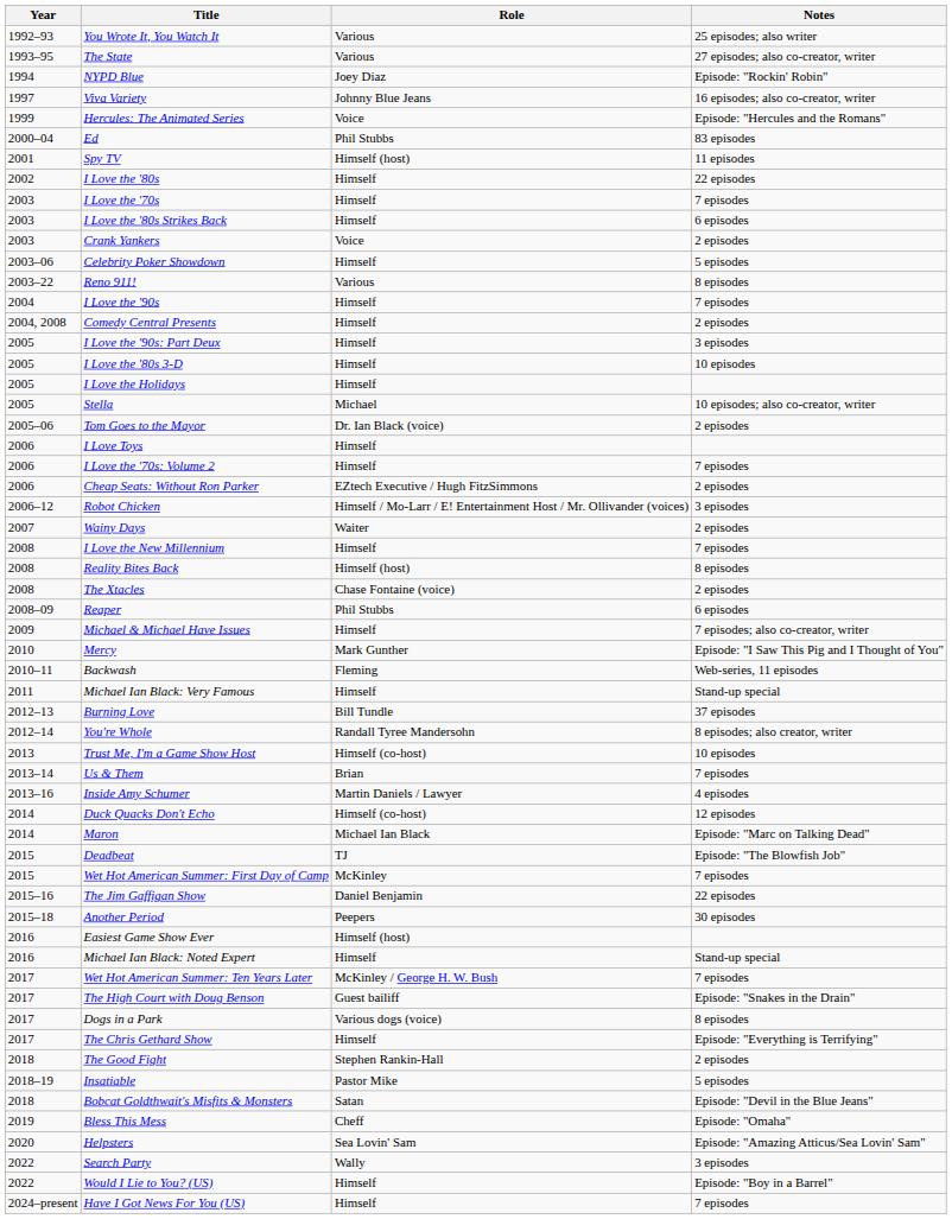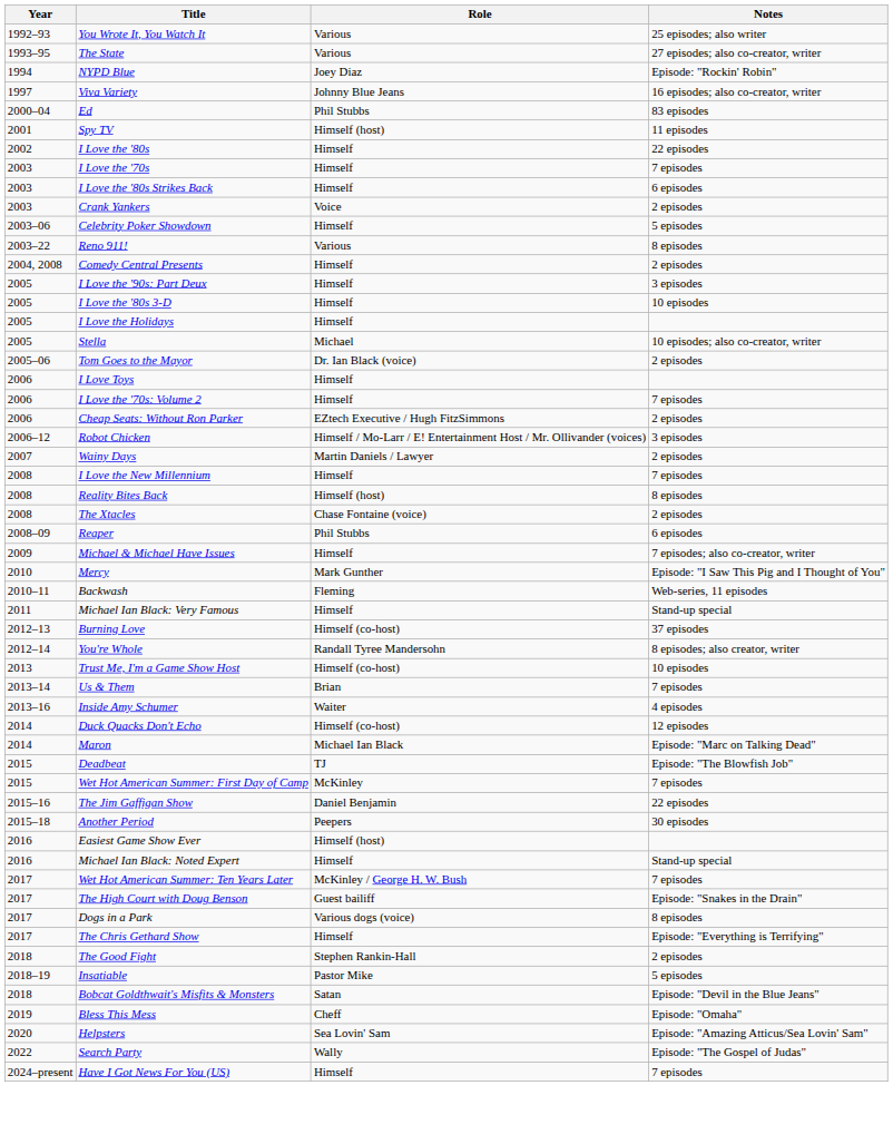- row: 1999 | Hercules: The Animated Series | Voice | Episode: "Hercules and the Romans"
- row: 2004 | I Love the '90s | Himself | 7 episodes
Wainy Days | Role: Waiter -> Martin Daniels / Lawyer
Burning Love | Role: Bill Tundle -> Himself (co-host)
Inside Amy Schumer | Role: Martin Daniels / Lawyer -> Waiter
Search Party | Notes: 3 episodes -> Episode: "The Gospel of Judas"
- row: 2022 | Would I Lie to You? (US) | Himself | Episode: "Boy in a Barrel"
